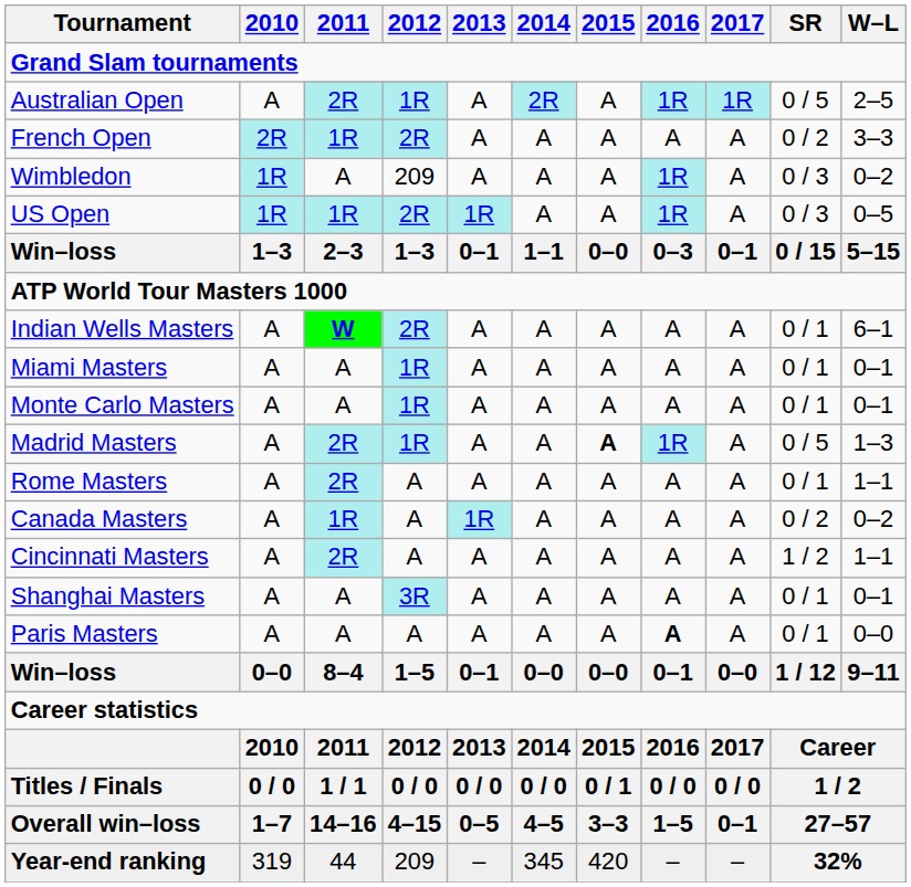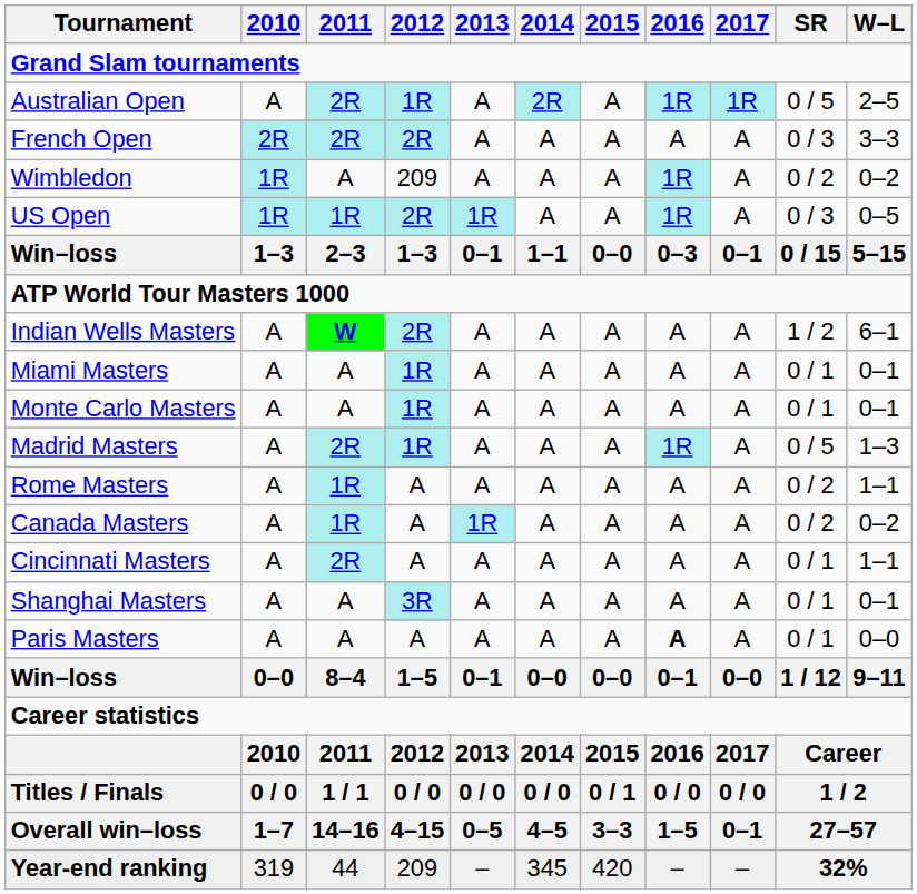French Open | 2011: 1R -> 2R
French Open | SR: 0 / 2 -> 0 / 3
Wimbledon | SR: 0 / 3 -> 0 / 2
Indian Wells Masters | SR: 0 / 1 -> 1 / 2
Madrid Masters | 2015: bold -> normal
Rome Masters | 2011: 2R -> 1R
Rome Masters | SR: 0 / 1 -> 0 / 2
Cincinnati Masters | SR: 1 / 2 -> 0 / 1
